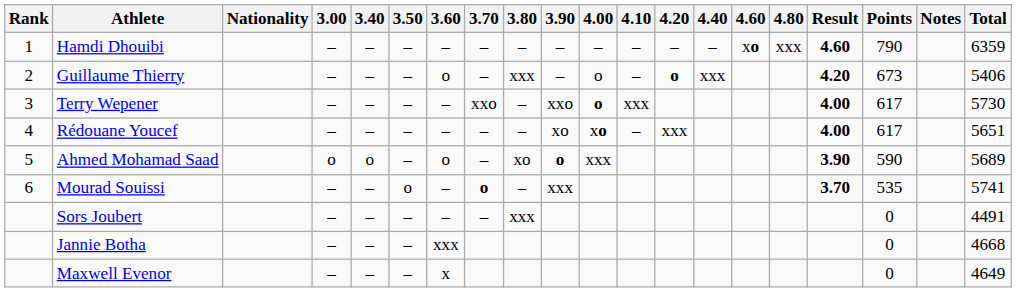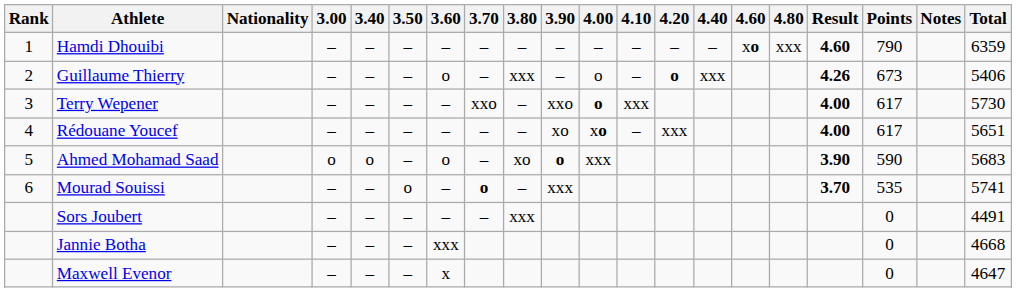Guillaume Thierry | Result: 4.20 -> 4.26
Ahmed Mohamad Saad | Total: 5689 -> 5683
Maxwell Evenor | Total: 4649 -> 4647
